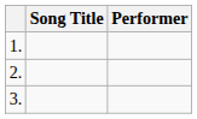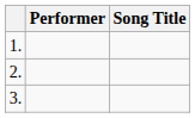columns swapped: Song Title <-> Performer
